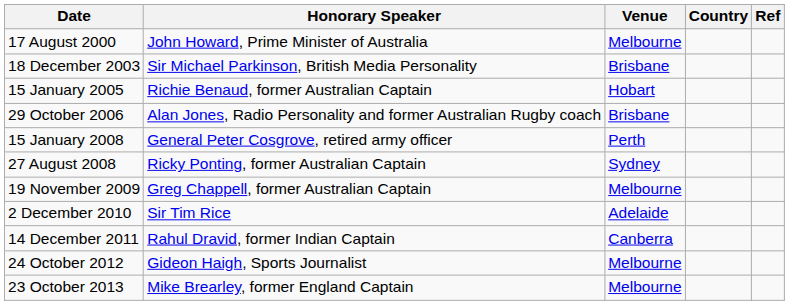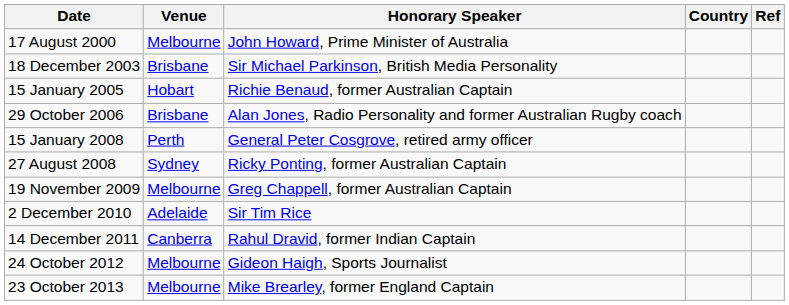columns swapped: Venue <-> Honorary Speaker
